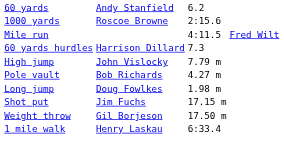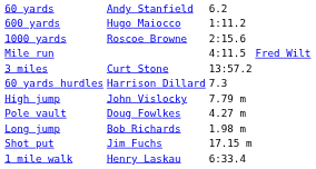+ row: 600 yards | Hugo Maiocco | 1:11.2
+ row: 3 miles | Curt Stone | 13:57.2
Pole vault | column 2: Bob Richards -> Doug Fowlkes
Long jump | column 2: Doug Fowlkes -> Bob Richards
- row: Weight throw | Gil Borjeson | 17.50 m
